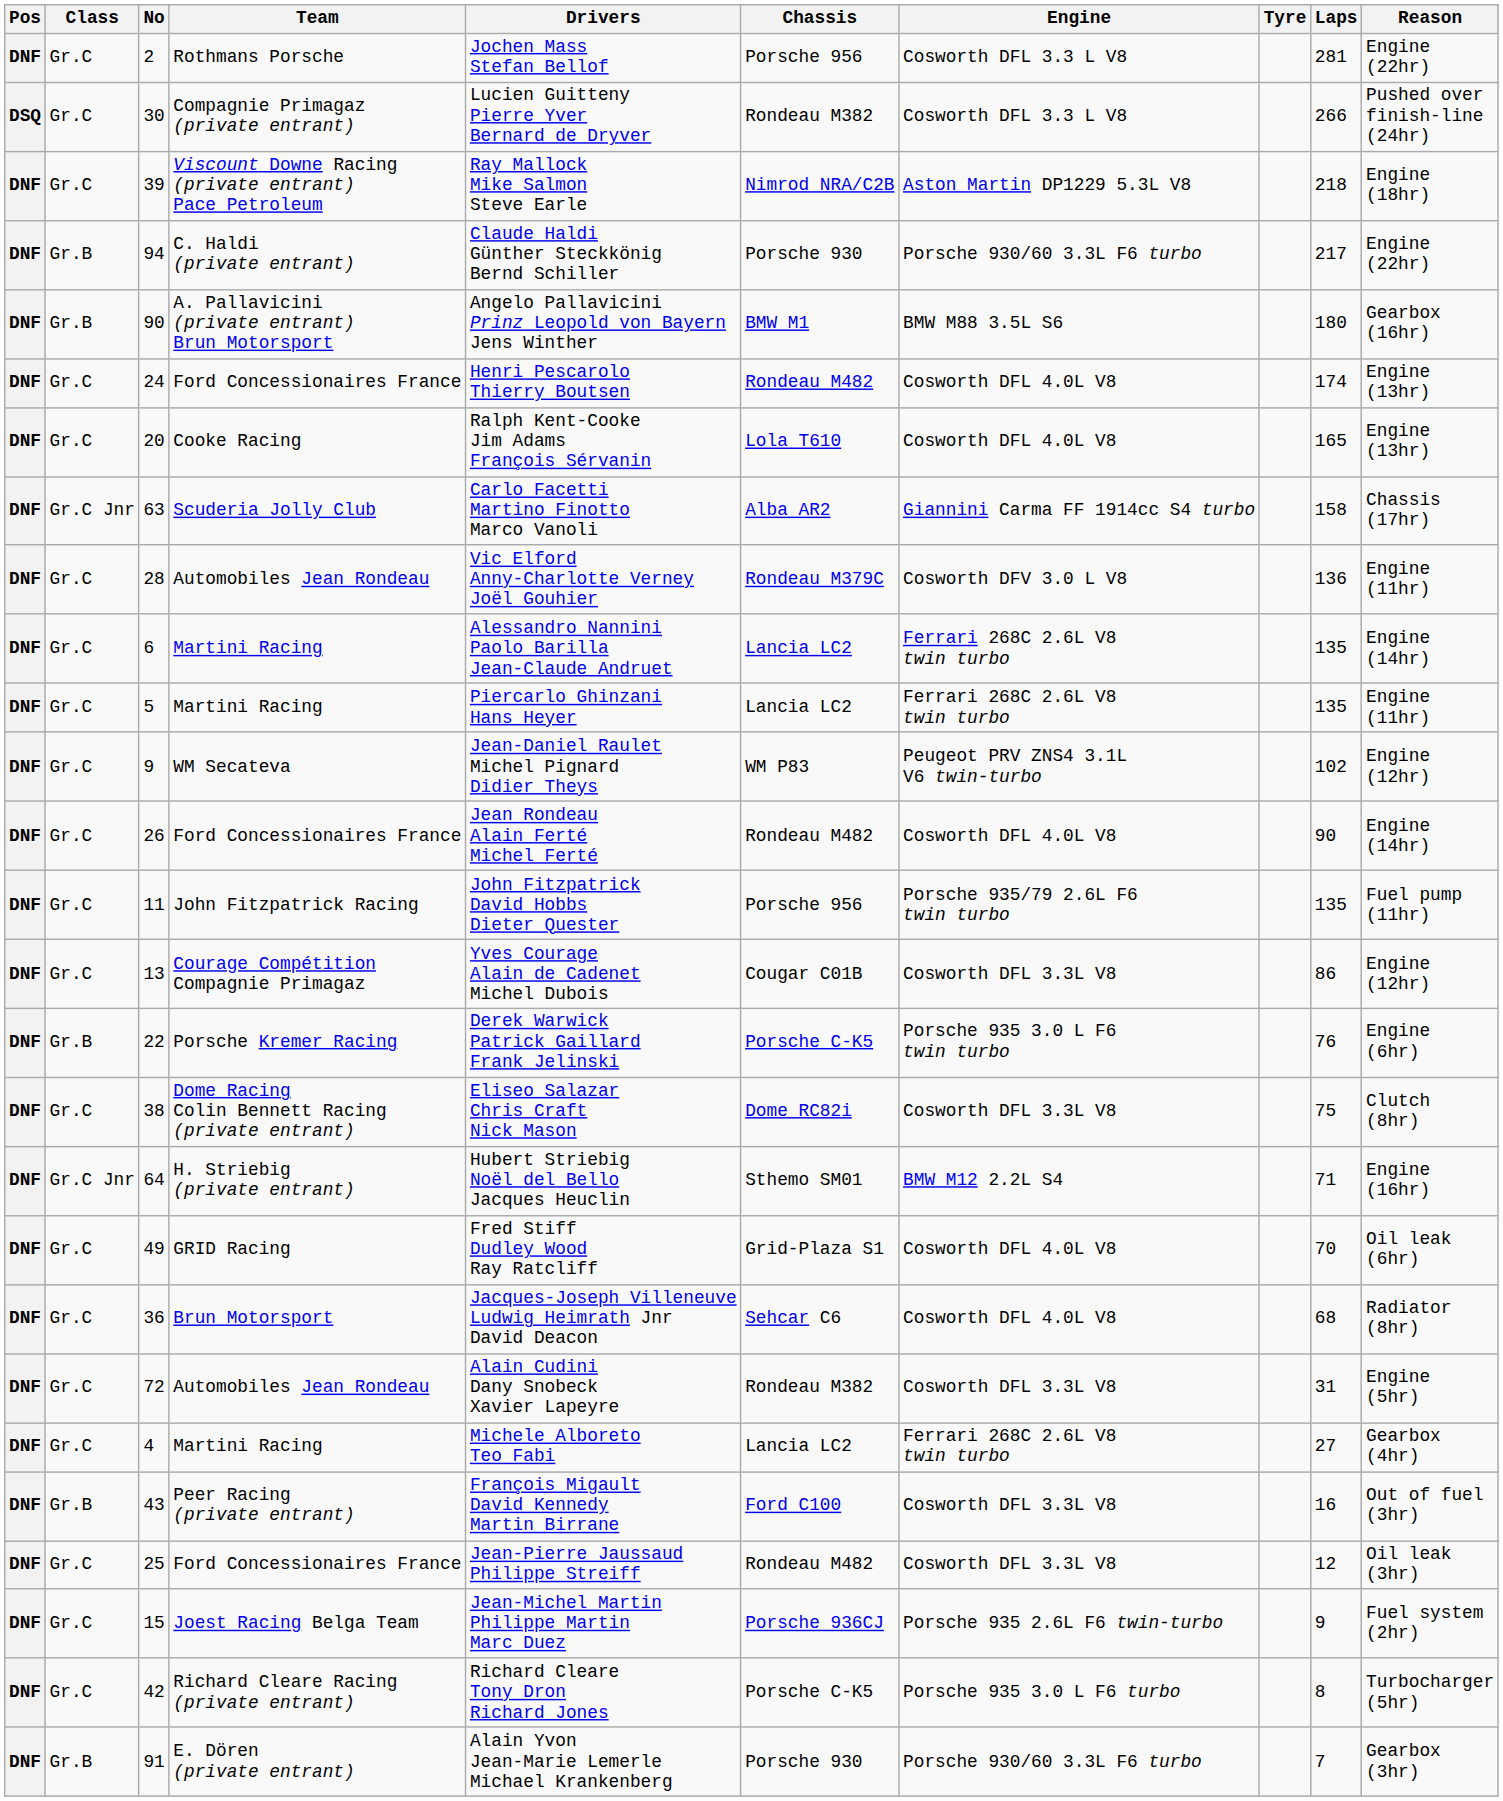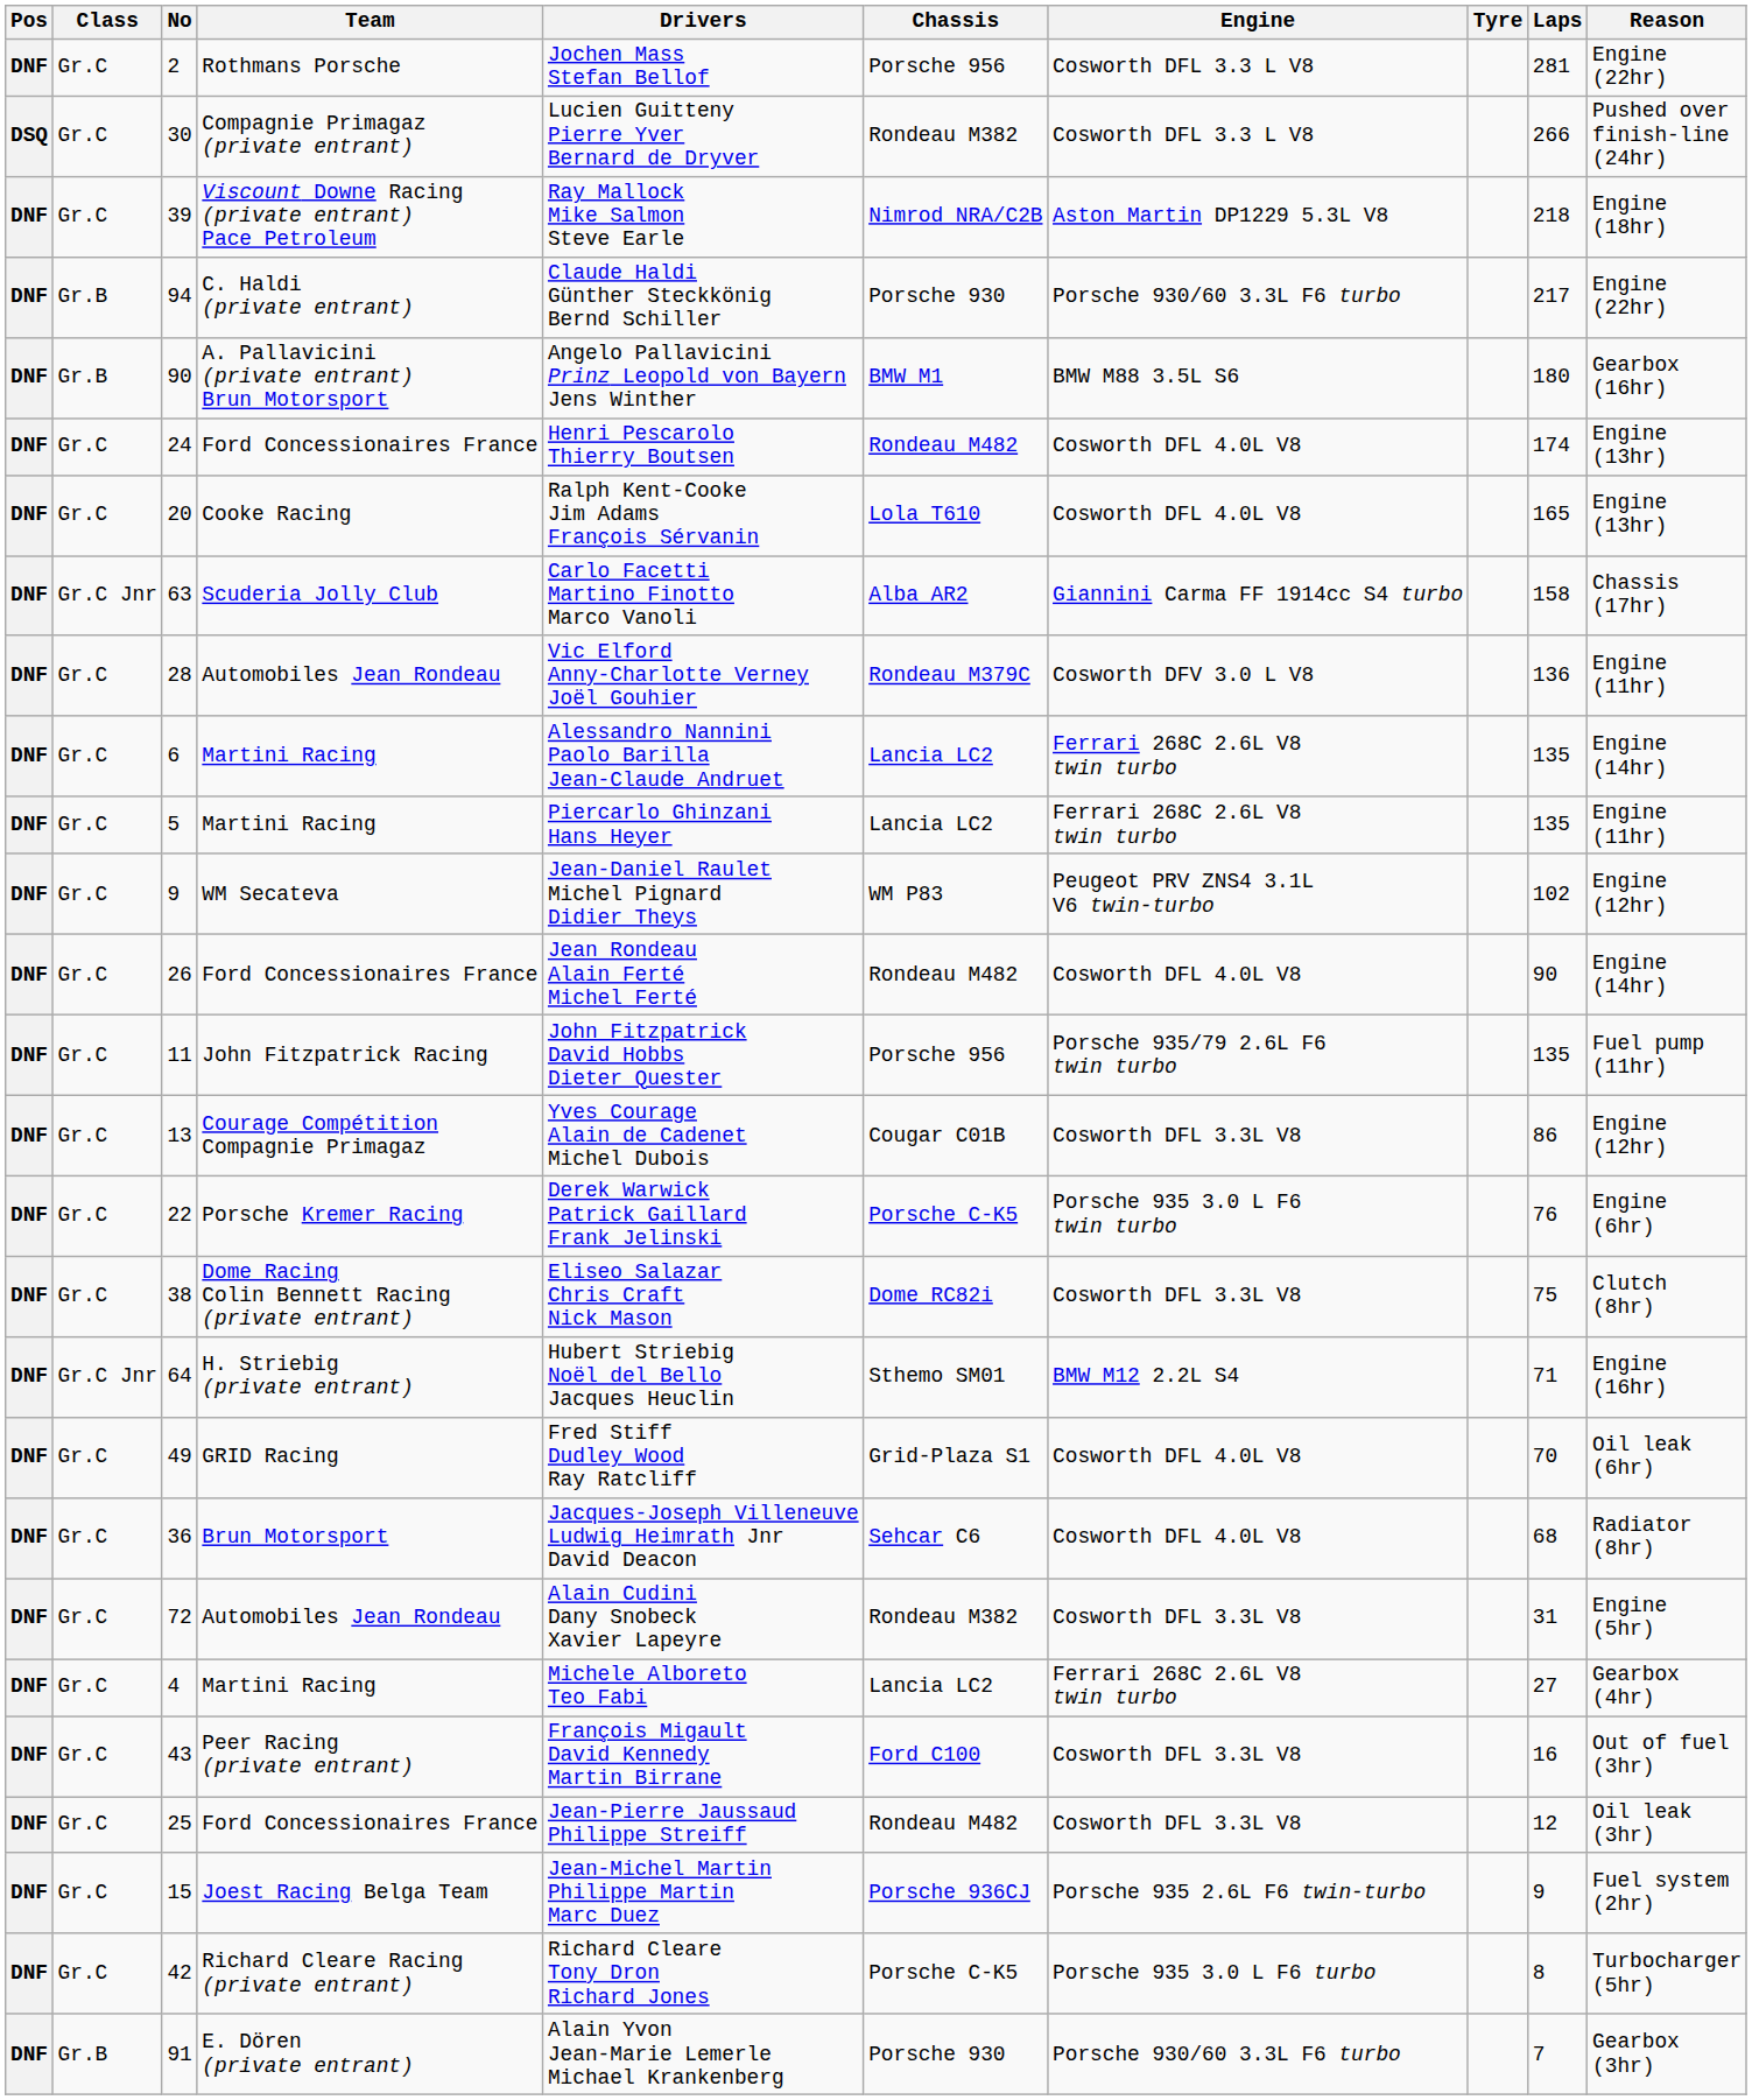22 | Class: Gr.B -> Gr.C
43 | Class: Gr.B -> Gr.C
